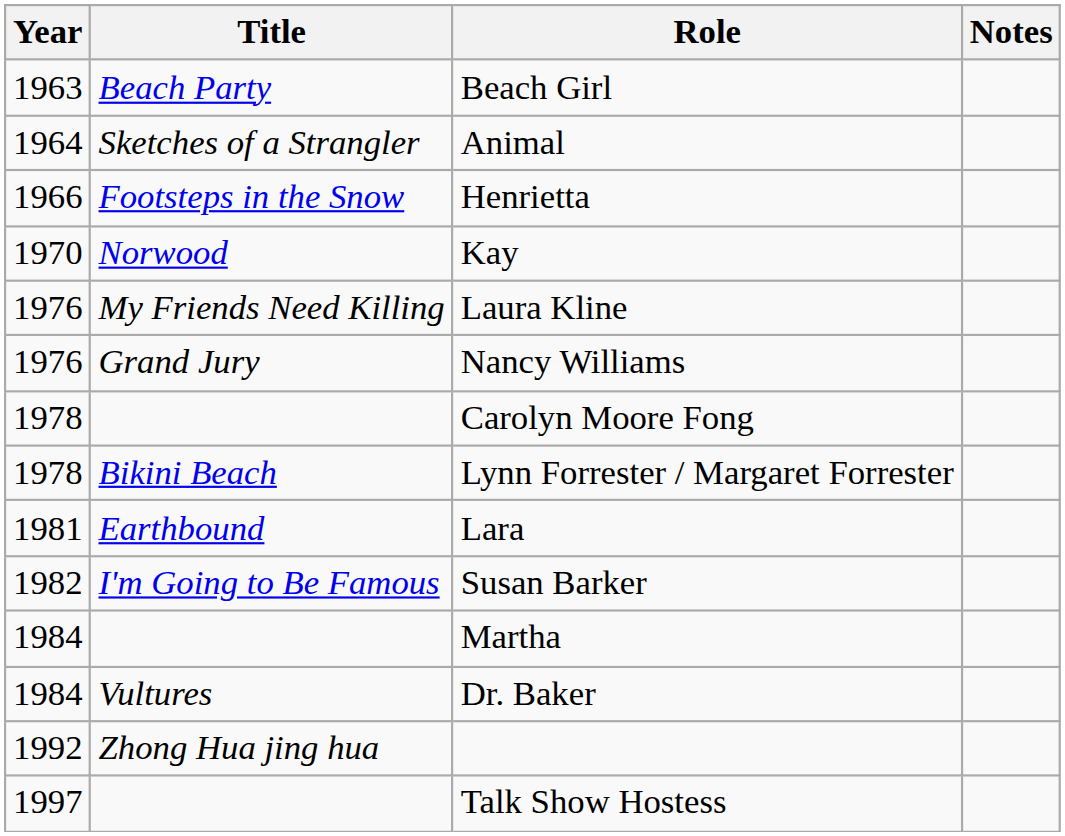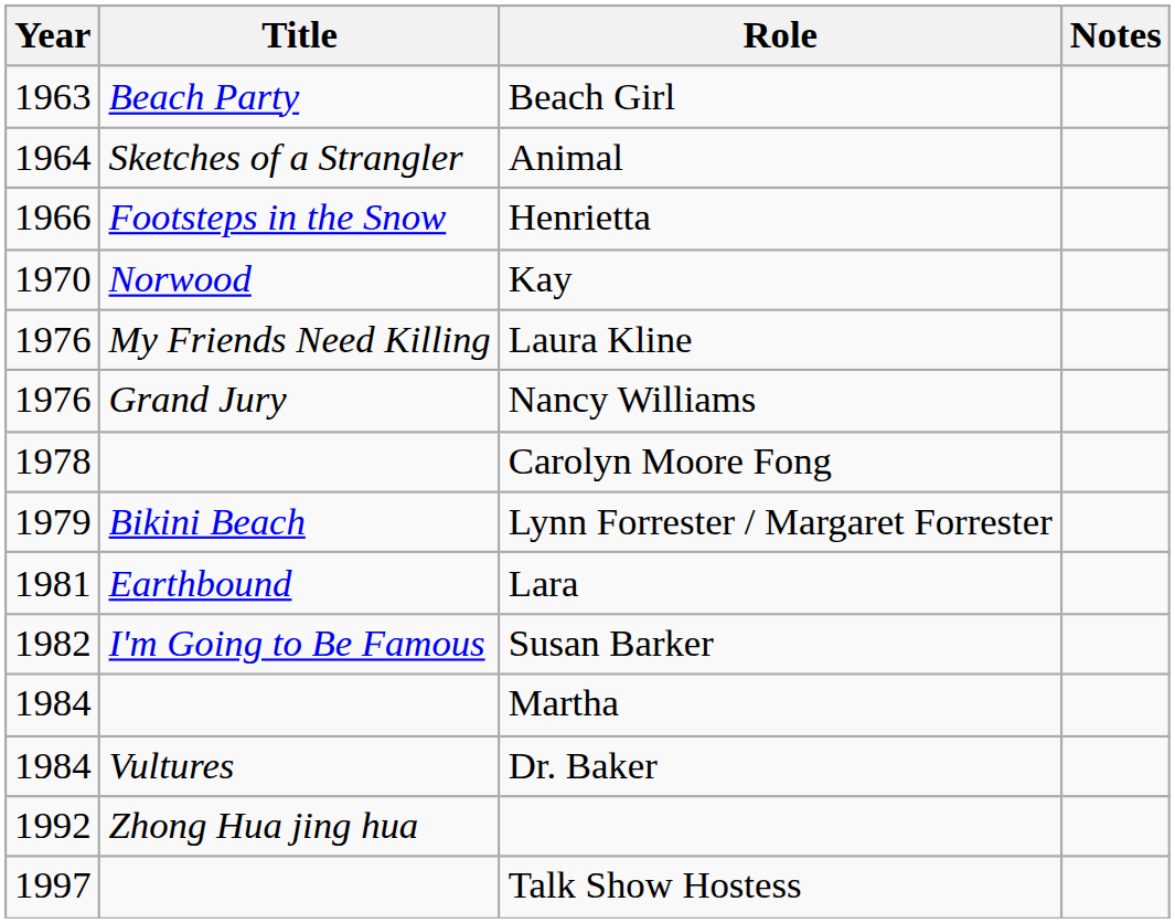Lynn Forrester / Margaret Forrester | Year: 1978 -> 1979
